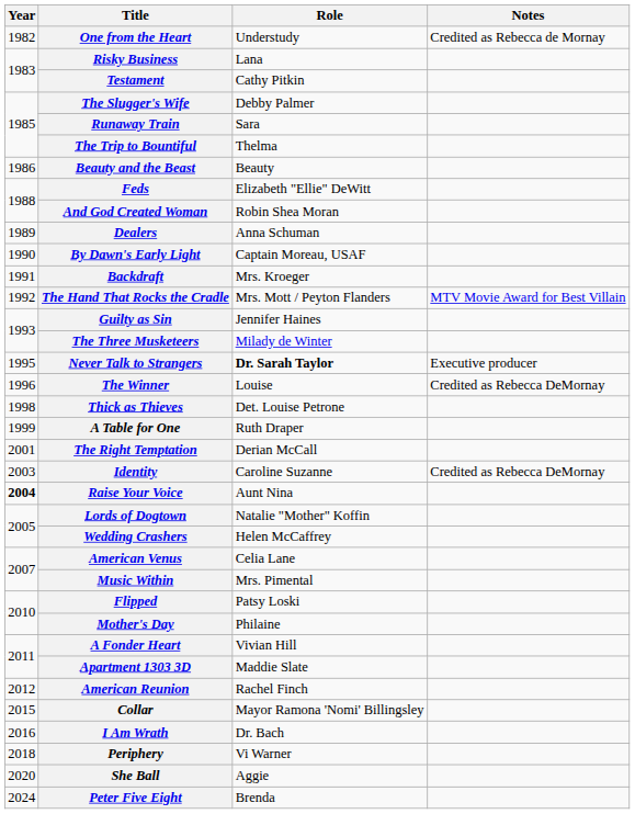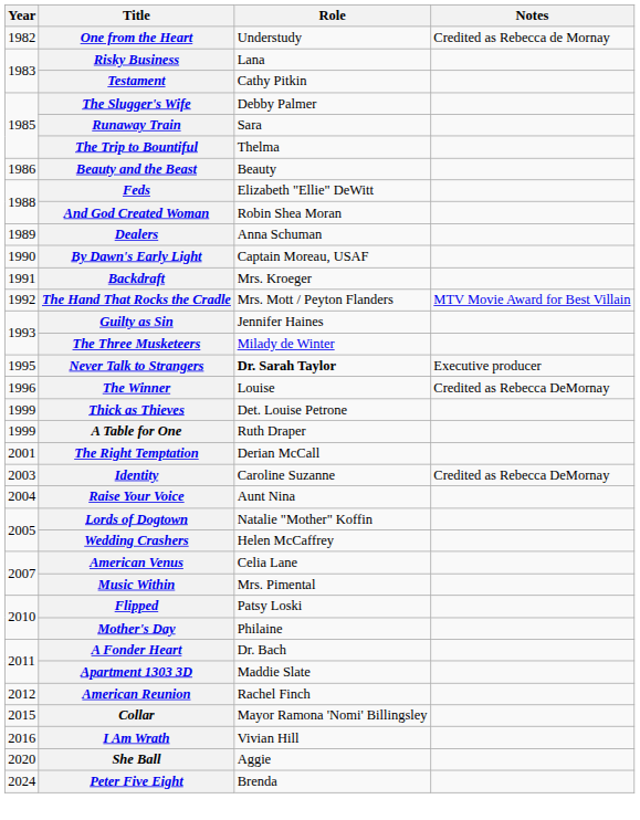Thick as Thieves | Year: 1998 -> 1999
Raise Your Voice | Year: bold -> normal
A Fonder Heart | Role: Vivian Hill -> Dr. Bach
I Am Wrath | Role: Dr. Bach -> Vivian Hill
- row: 2018 | Periphery | Vi Warner
